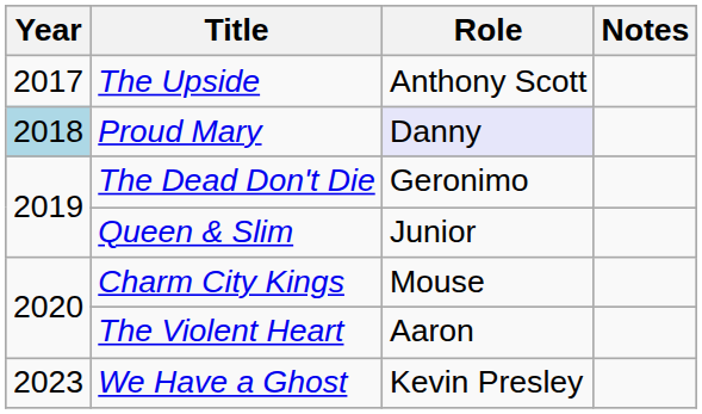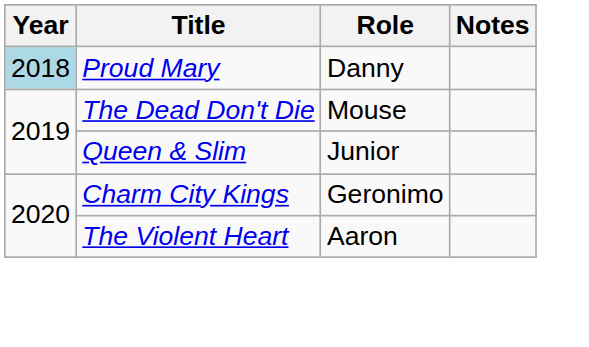- row: 2017 | The Upside | Anthony Scott
Proud Mary | Role: lavender background -> no background
The Dead Don't Die | Role: Geronimo -> Mouse
Charm City Kings | Role: Mouse -> Geronimo
- row: 2023 | We Have a Ghost | Kevin Presley
